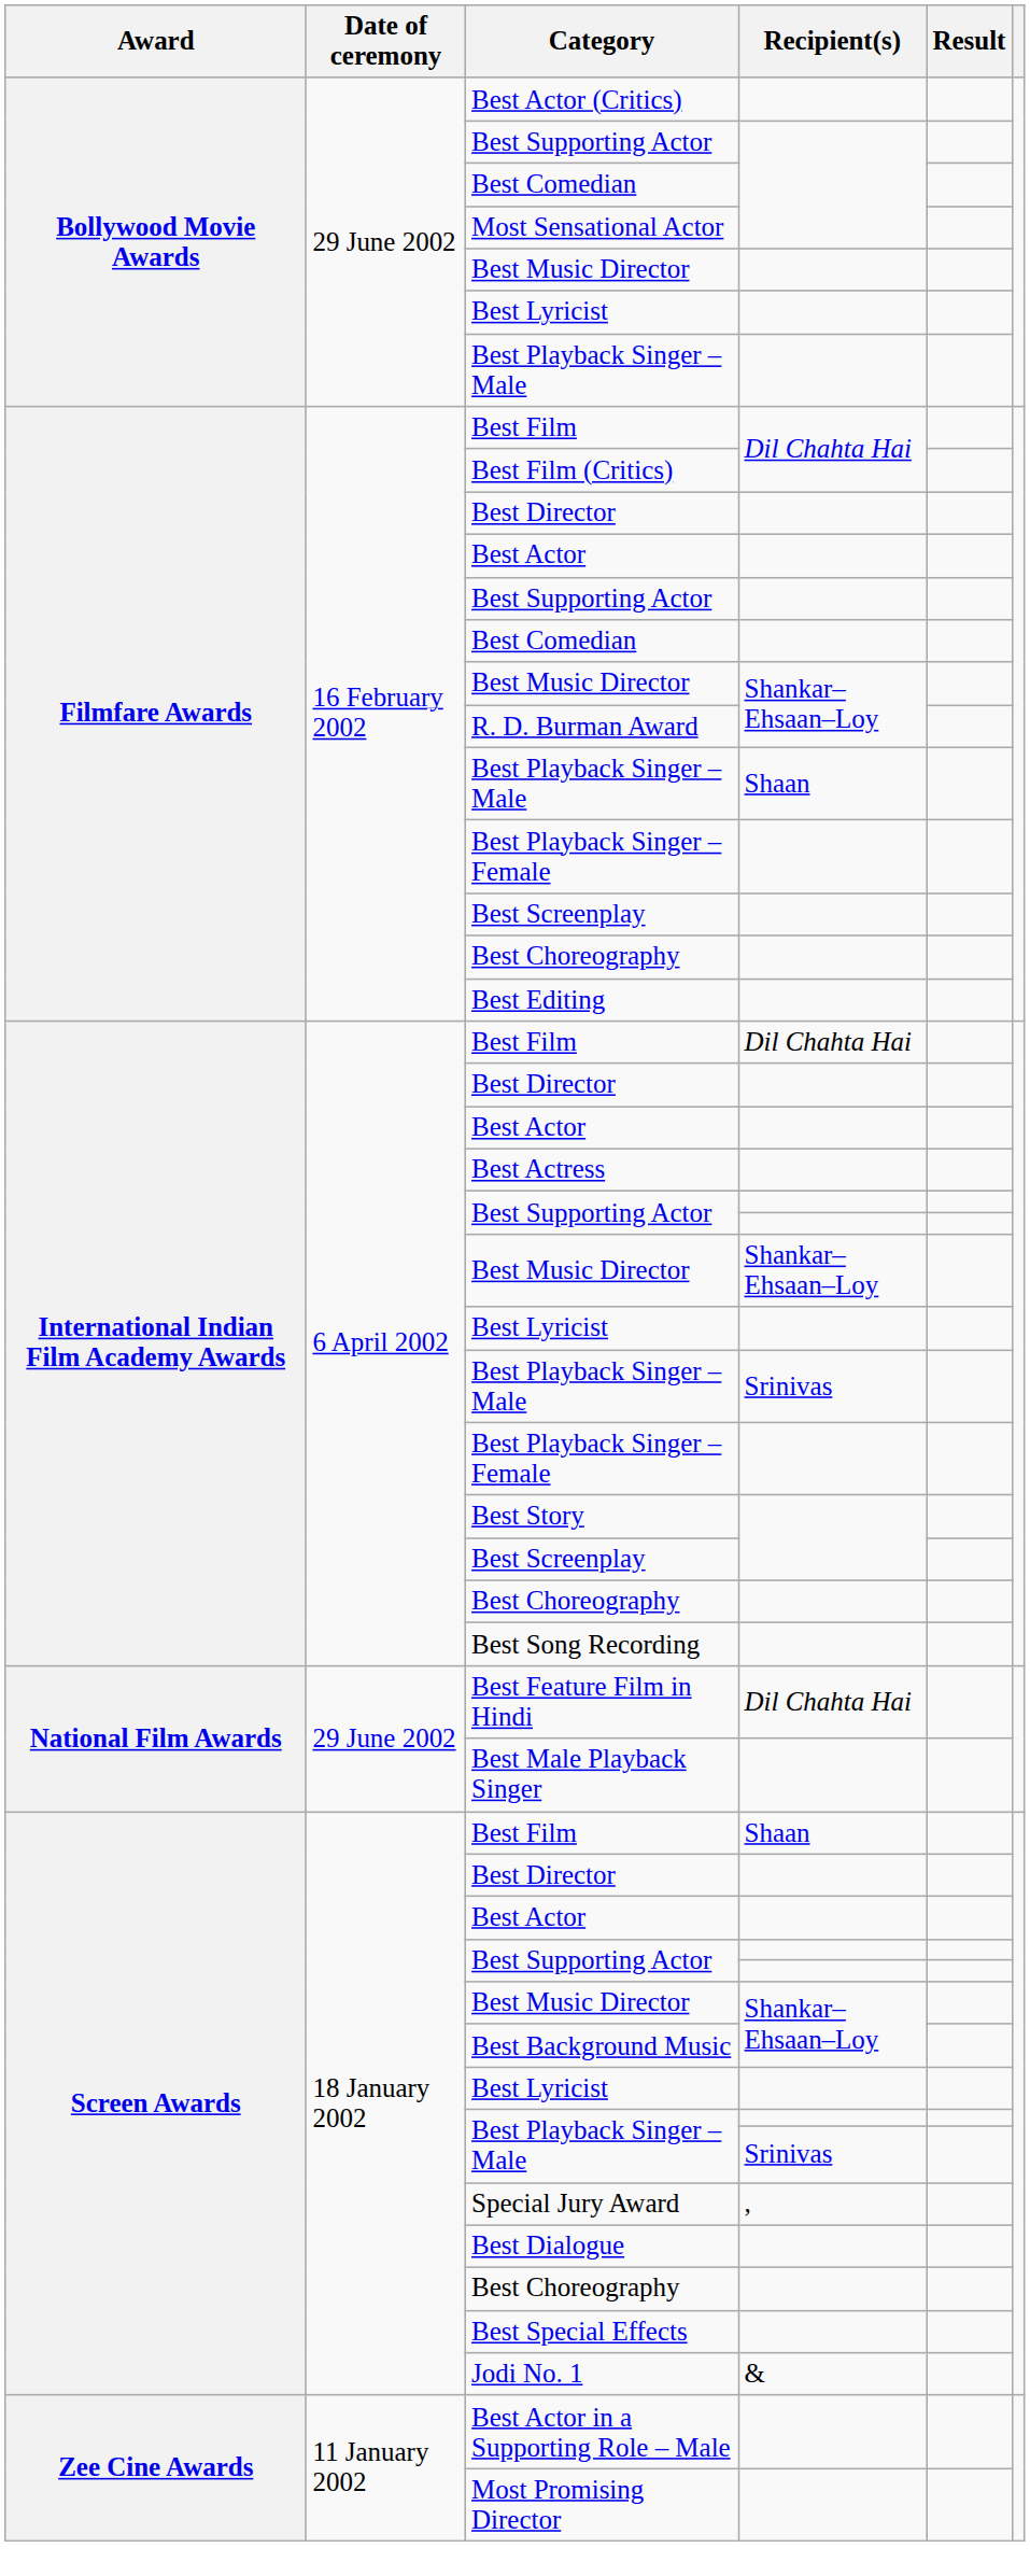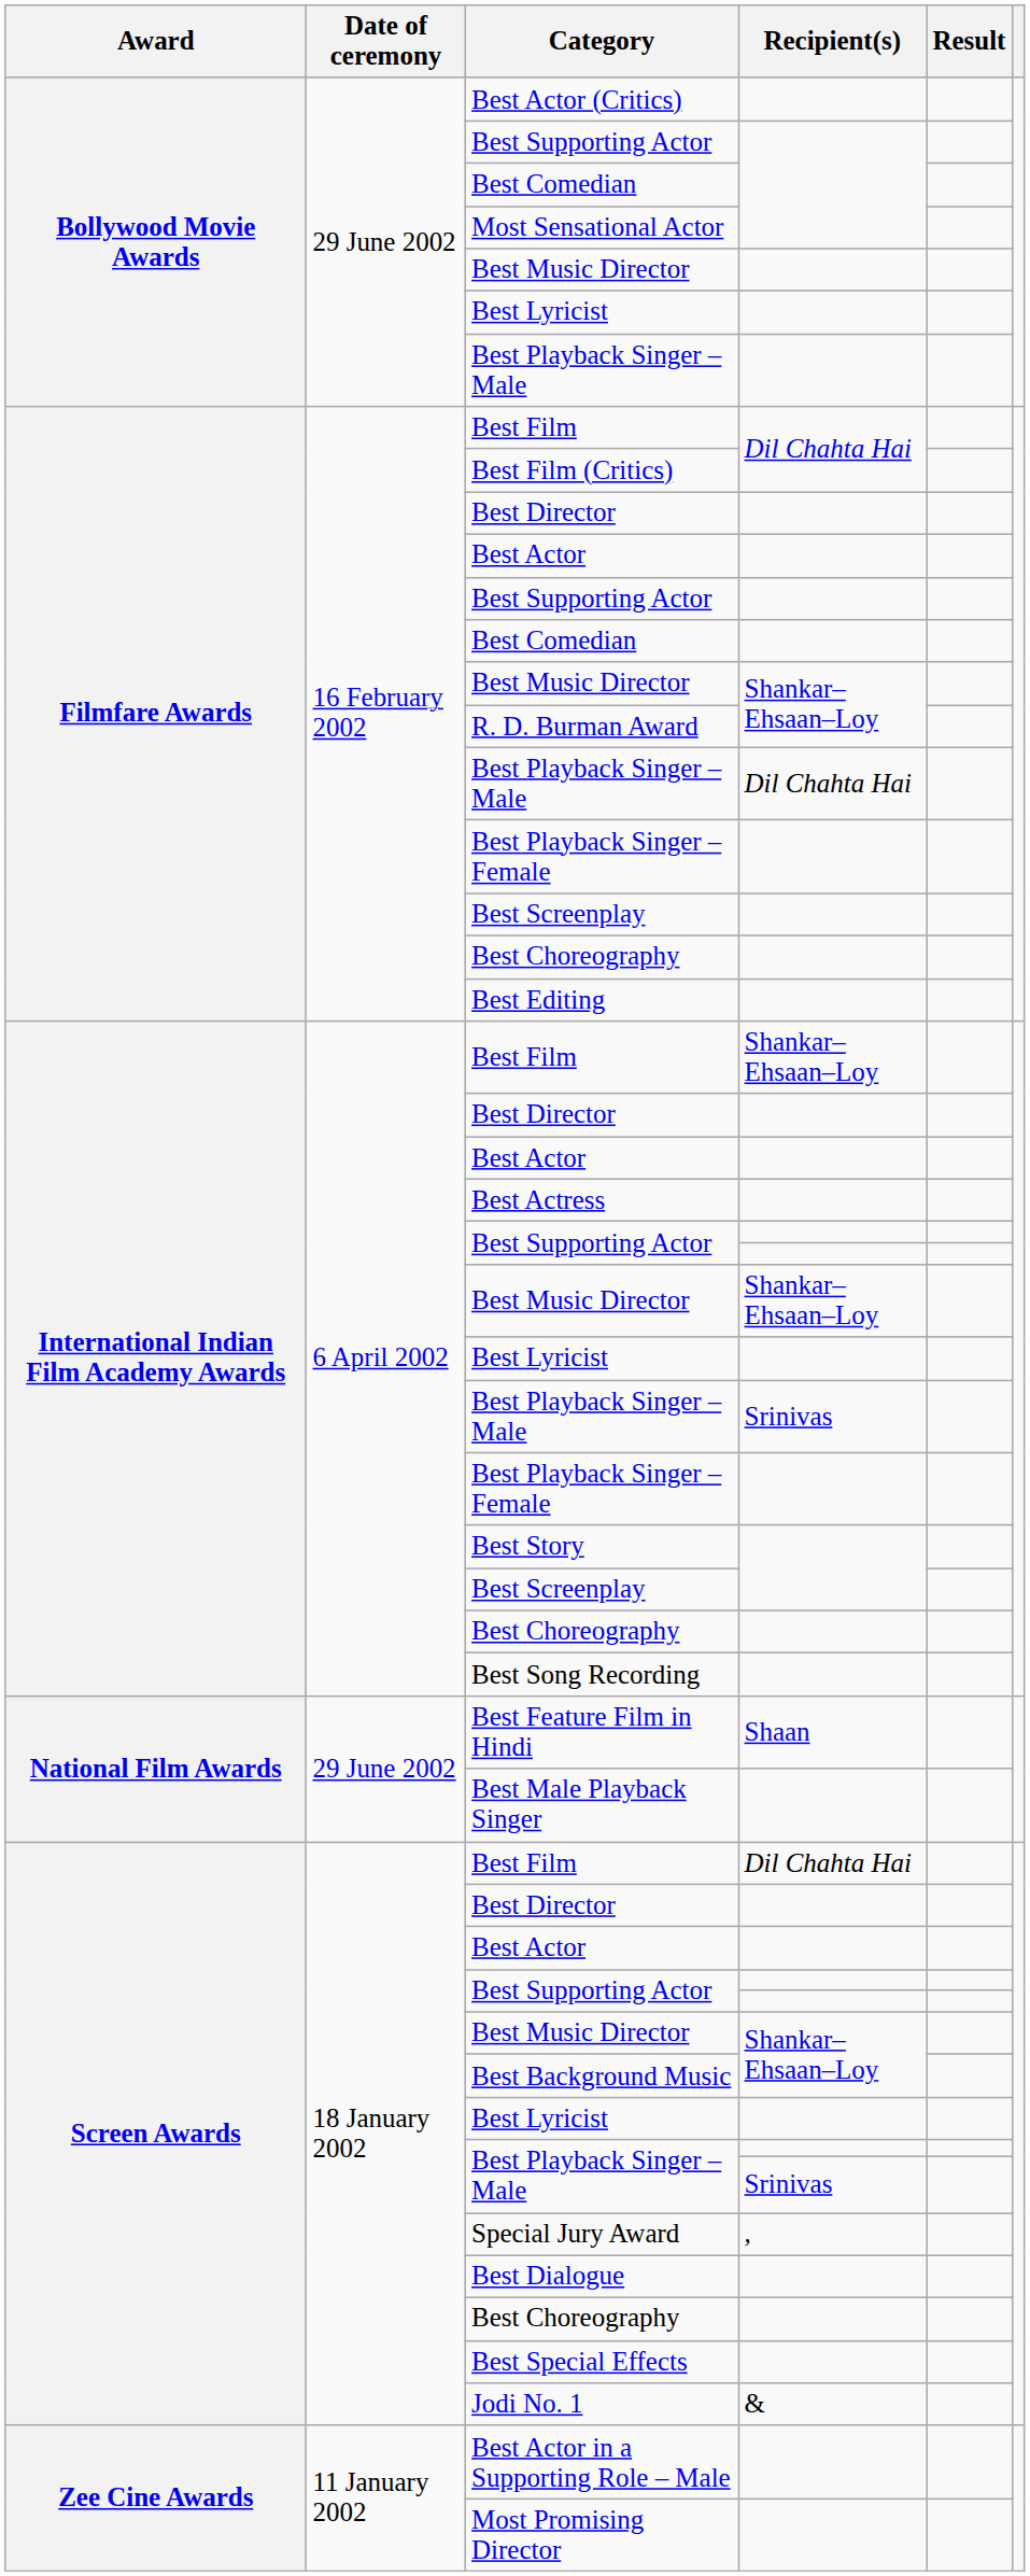Filmfare Awards / Best Playback Singer – Male | Recipient(s): Shaan -> Dil Chahta Hai
International Indian Film Academy Awards / Best Film | Recipient(s): Dil Chahta Hai -> Shankar–Ehsaan–Loy
Best Feature Film in Hindi | Recipient(s): Dil Chahta Hai -> Shaan
Screen Awards / Best Film | Recipient(s): Shaan -> Dil Chahta Hai
